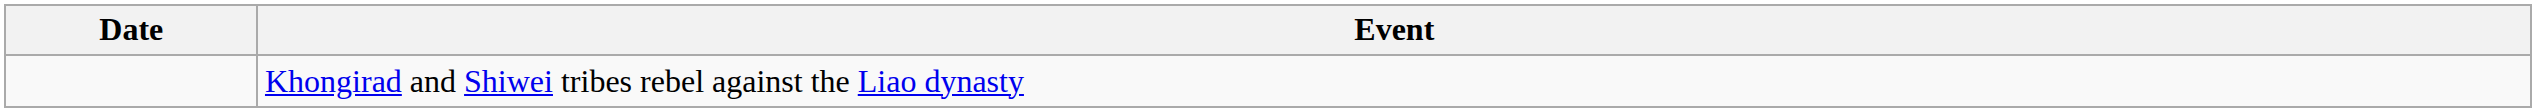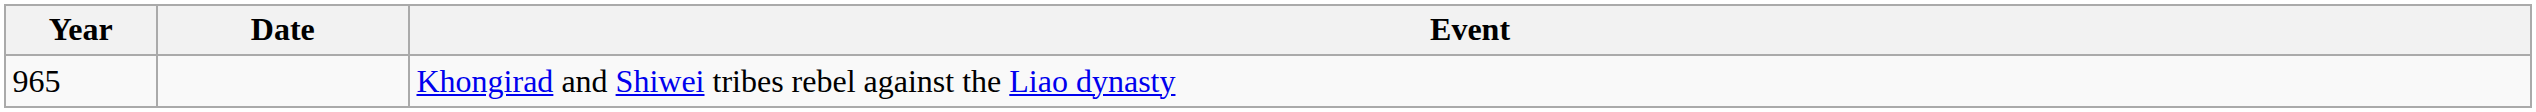+ column: Year | 965
